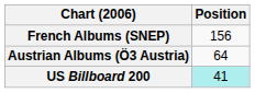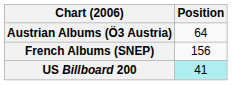rows swapped: Austrian Albums (Ö3 Austria) <-> French Albums (SNEP)
